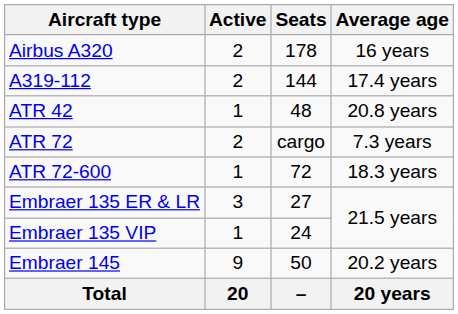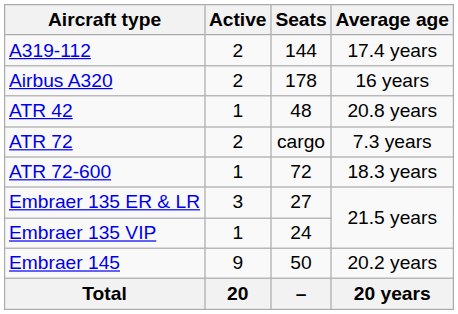rows swapped: Airbus A320 <-> A319-112
